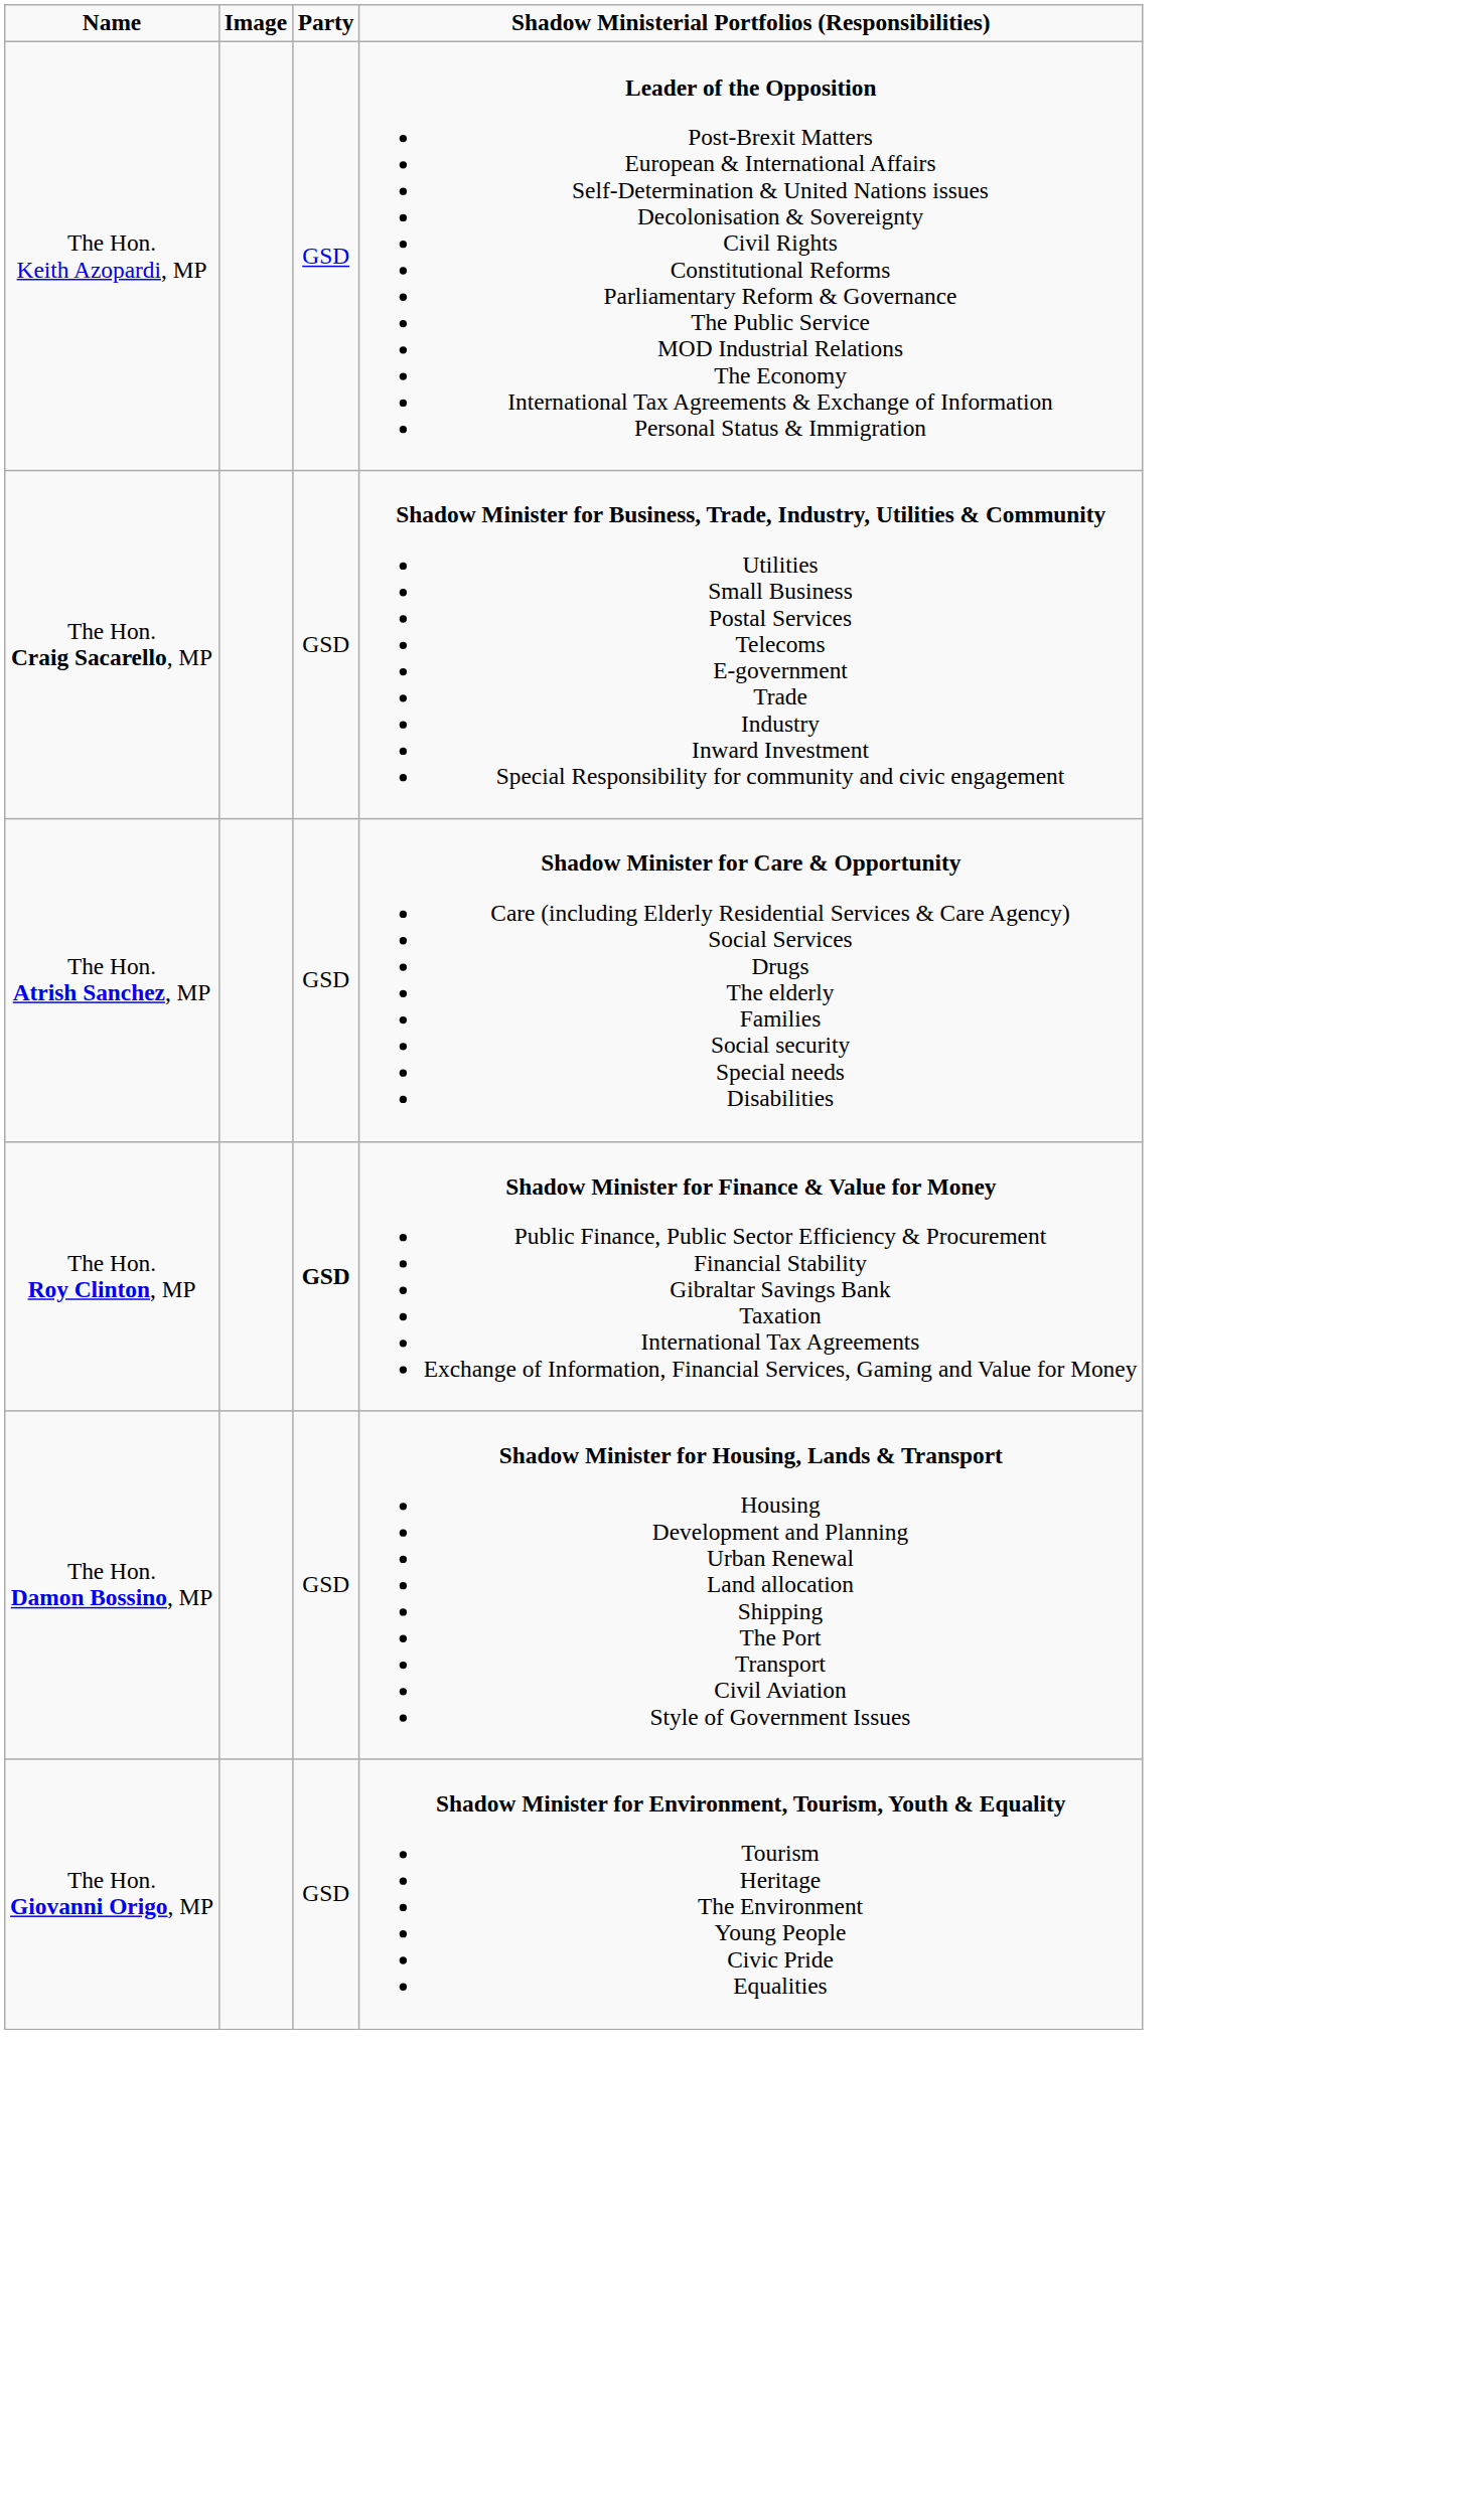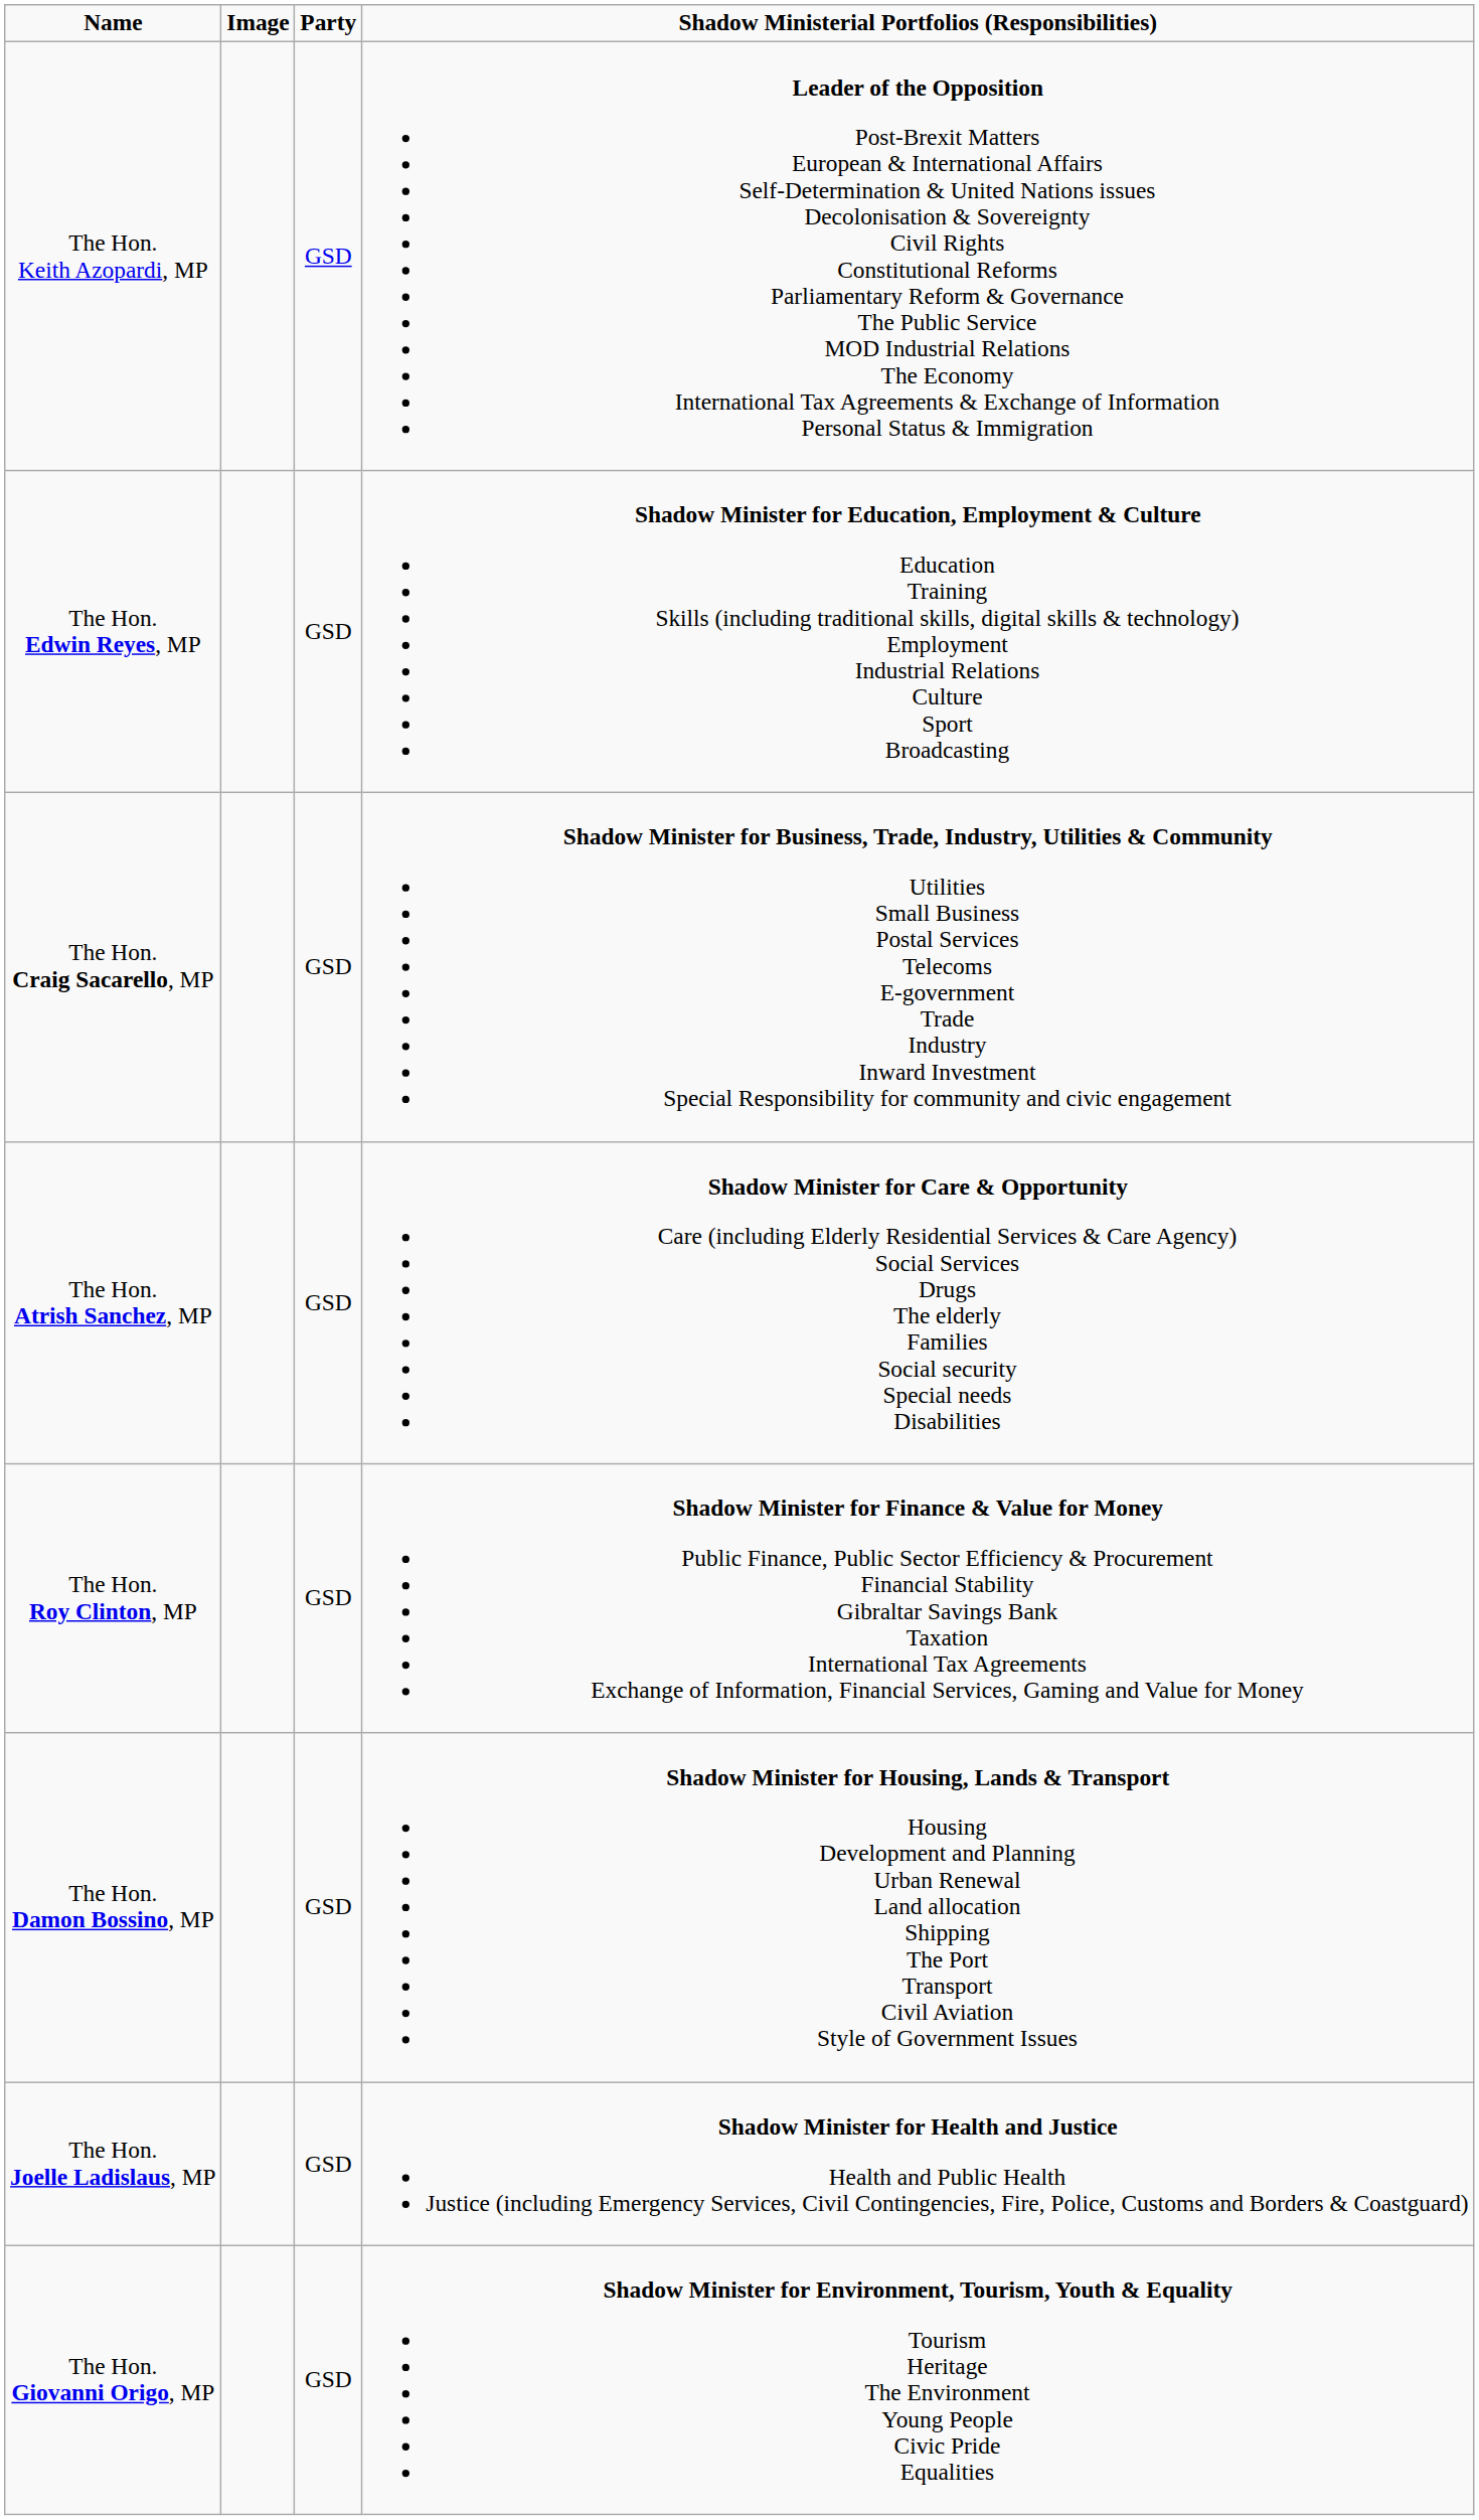+ row: The Hon. Edwin Reyes, MP | GSD | Shadow Minister for Education, Employment & Culture Education Training Skills (including traditional skills, digital skills & technology) Employment Industrial Relations Culture Sport Broadcasting
The Hon. Roy Clinton, MP | Party: bold -> normal
+ row: The Hon. Joelle Ladislaus, MP | GSD | Shadow Minister for Health and Justice Health and Public Health Justice (including Emergency Services, Civil Contingencies, Fire, Police, Customs and Borders & Coastguard)
